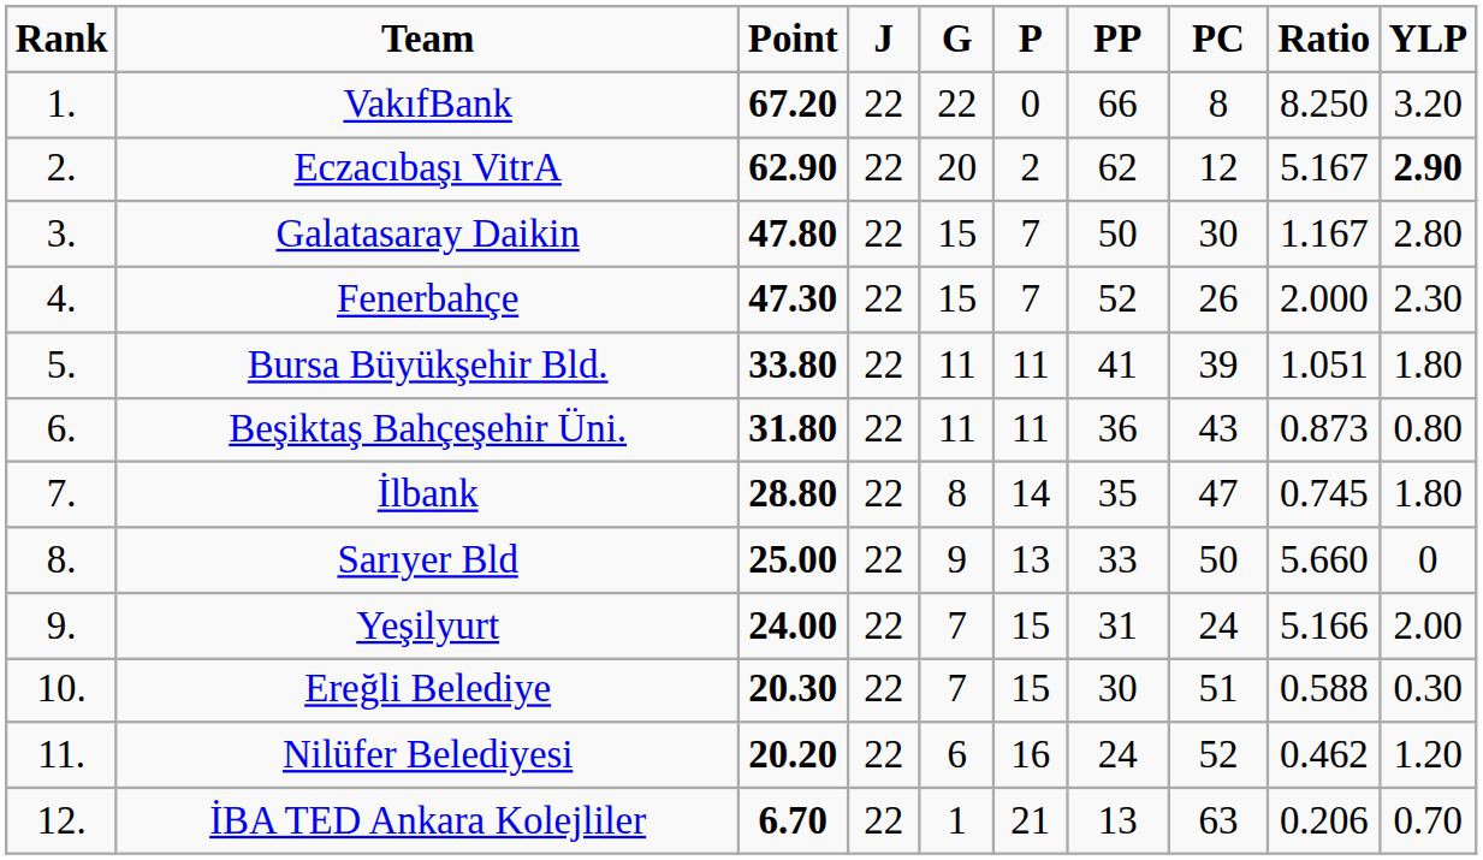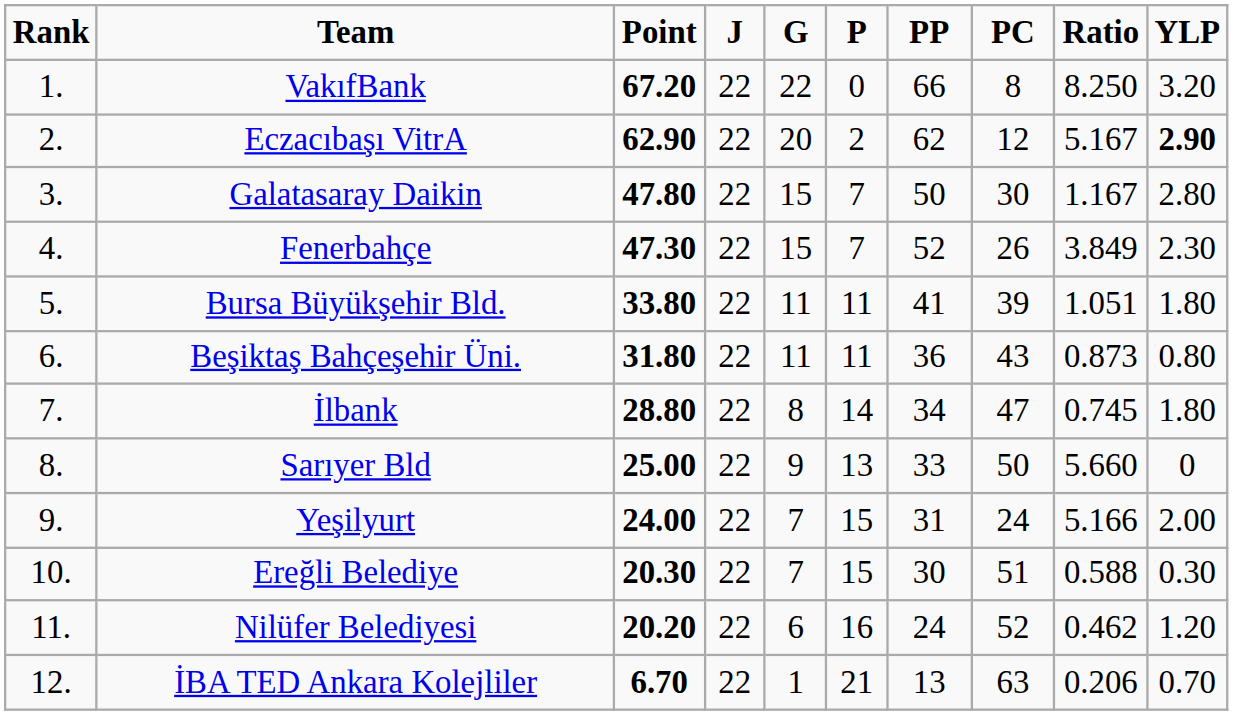Fenerbahçe | Ratio: 2.000 -> 3.849
İlbank | PP: 35 -> 34
